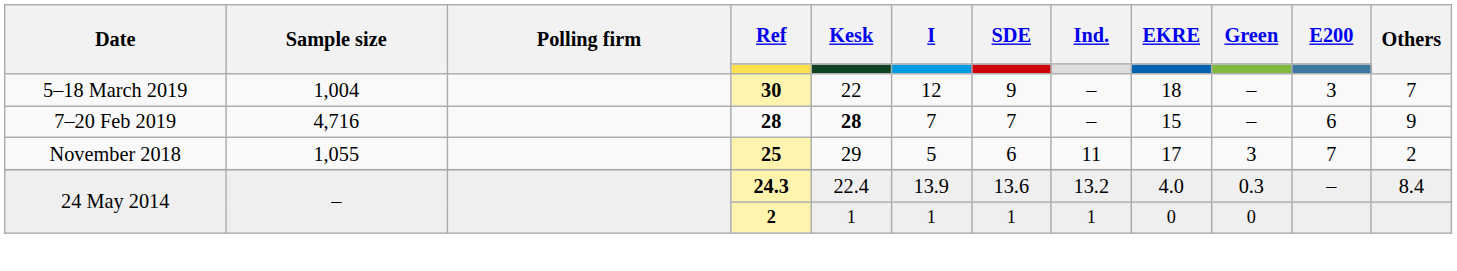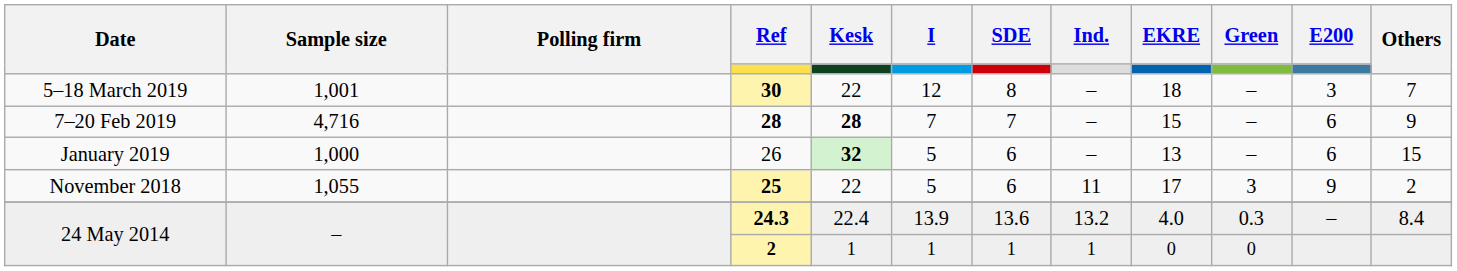30 | Sample size: 1,004 -> 1,001
30 | SDE: 9 -> 8
+ row: January 2019 | 1,000 | 26 | 32 | 5 | 6 | – | 13 | – | 6 | 15
25 | Kesk: 29 -> 22
25 | E200: 7 -> 9
